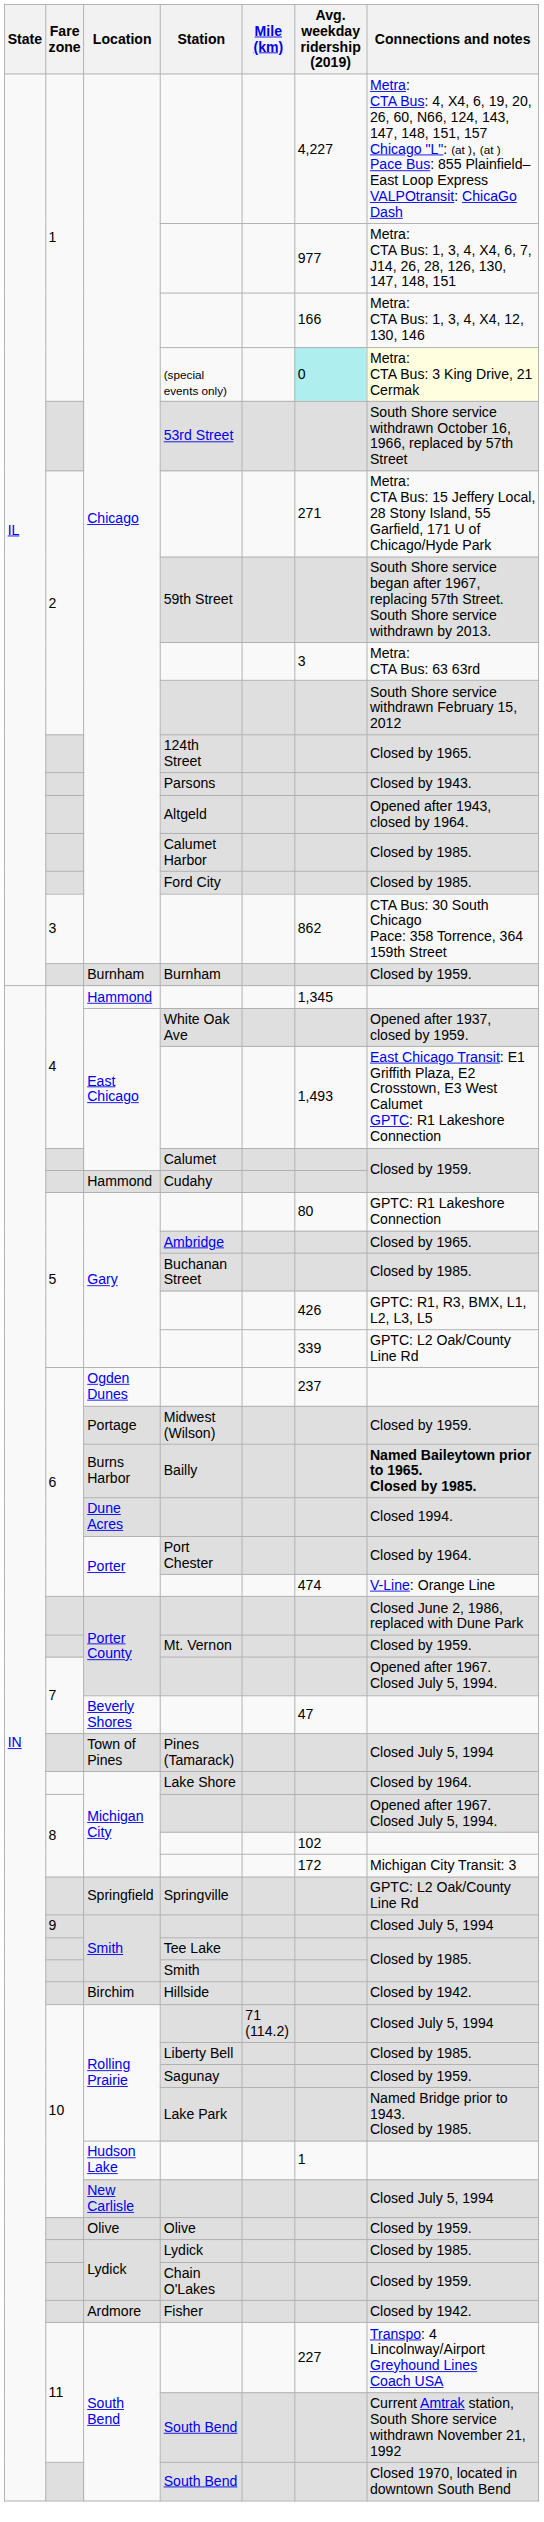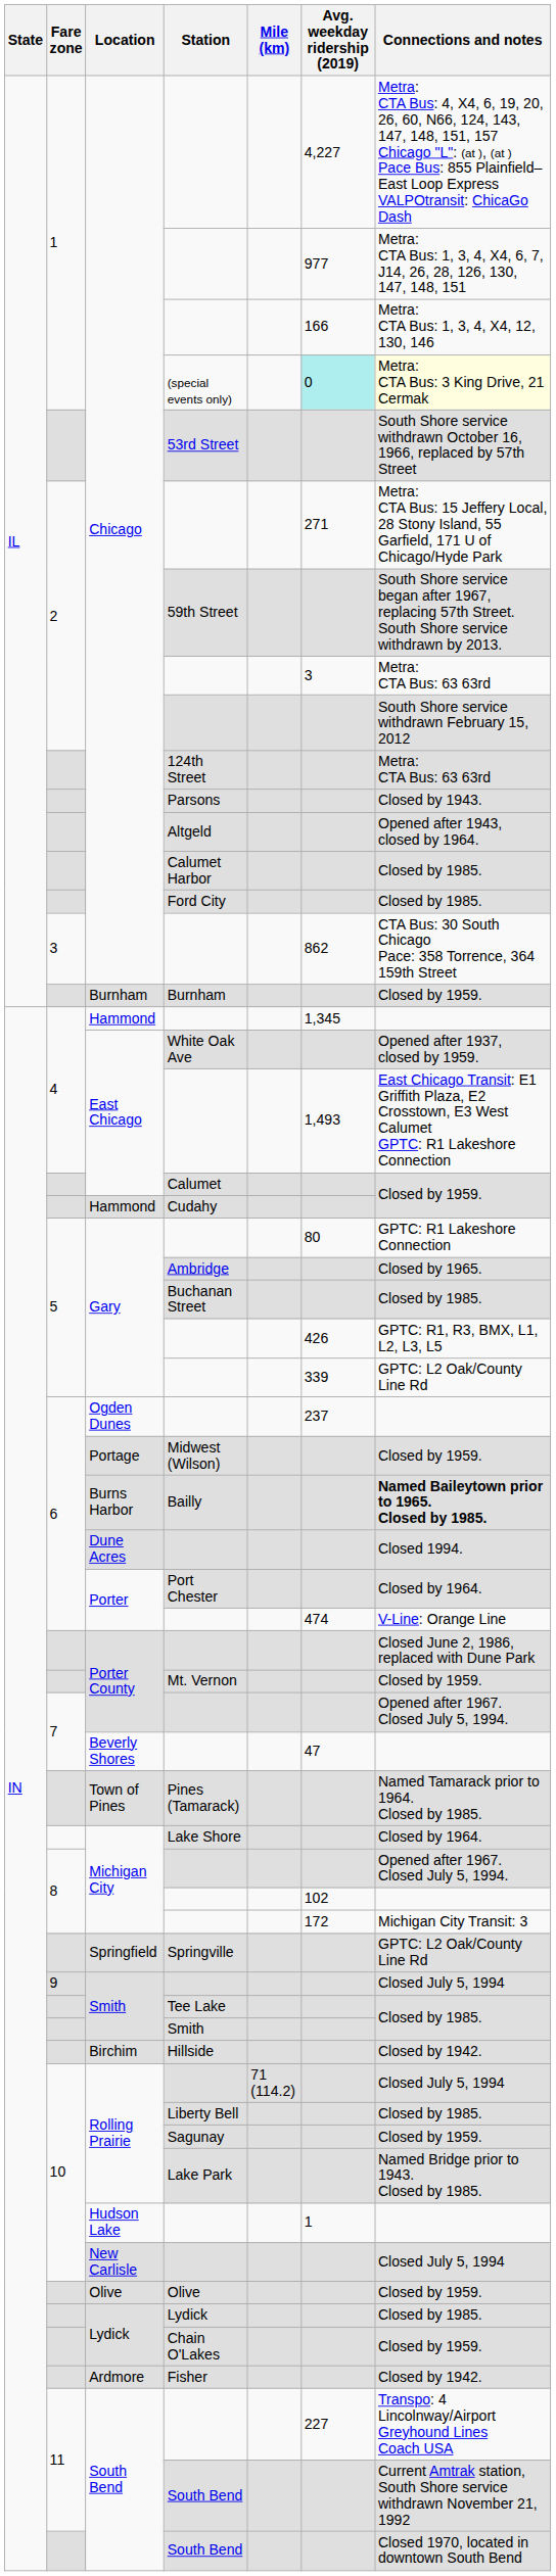124th Street | Connections and notes: Closed by 1965. -> Metra: CTA Bus: 63 63rd
Pines (Tamarack) | Connections and notes: Closed July 5, 1994 -> Named Tamarack prior to 1964. Closed by 1985.
